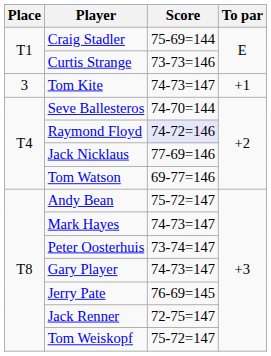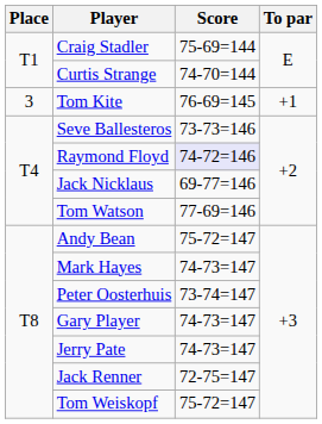Curtis Strange | Score: 73-73=146 -> 74-70=144
Tom Kite | Score: 74-73=147 -> 76-69=145
Seve Ballesteros | Score: 74-70=144 -> 73-73=146
Jack Nicklaus | Score: 77-69=146 -> 69-77=146
Tom Watson | Score: 69-77=146 -> 77-69=146
Jerry Pate | Score: 76-69=145 -> 74-73=147
